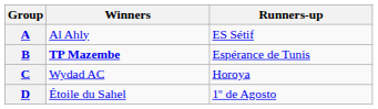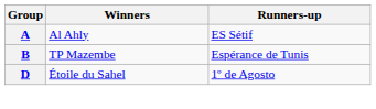B | Winners: bold -> normal
- row: C | Wydad AC | Horoya
